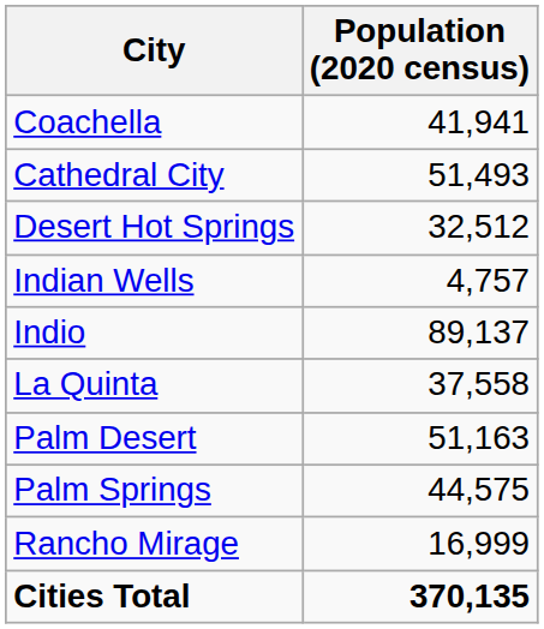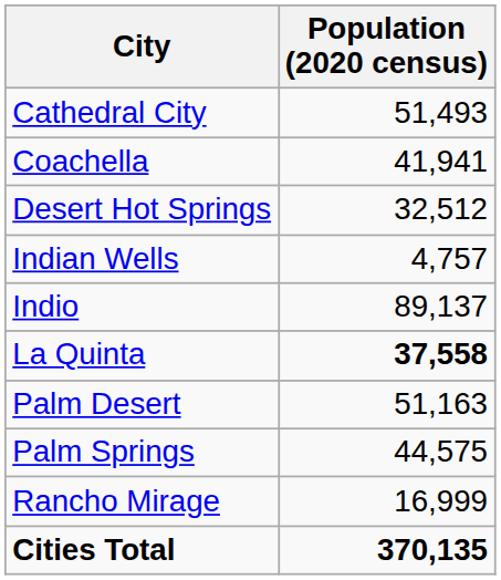rows swapped: Cathedral City <-> Coachella
La Quinta | Population (2020 census): normal -> bold
